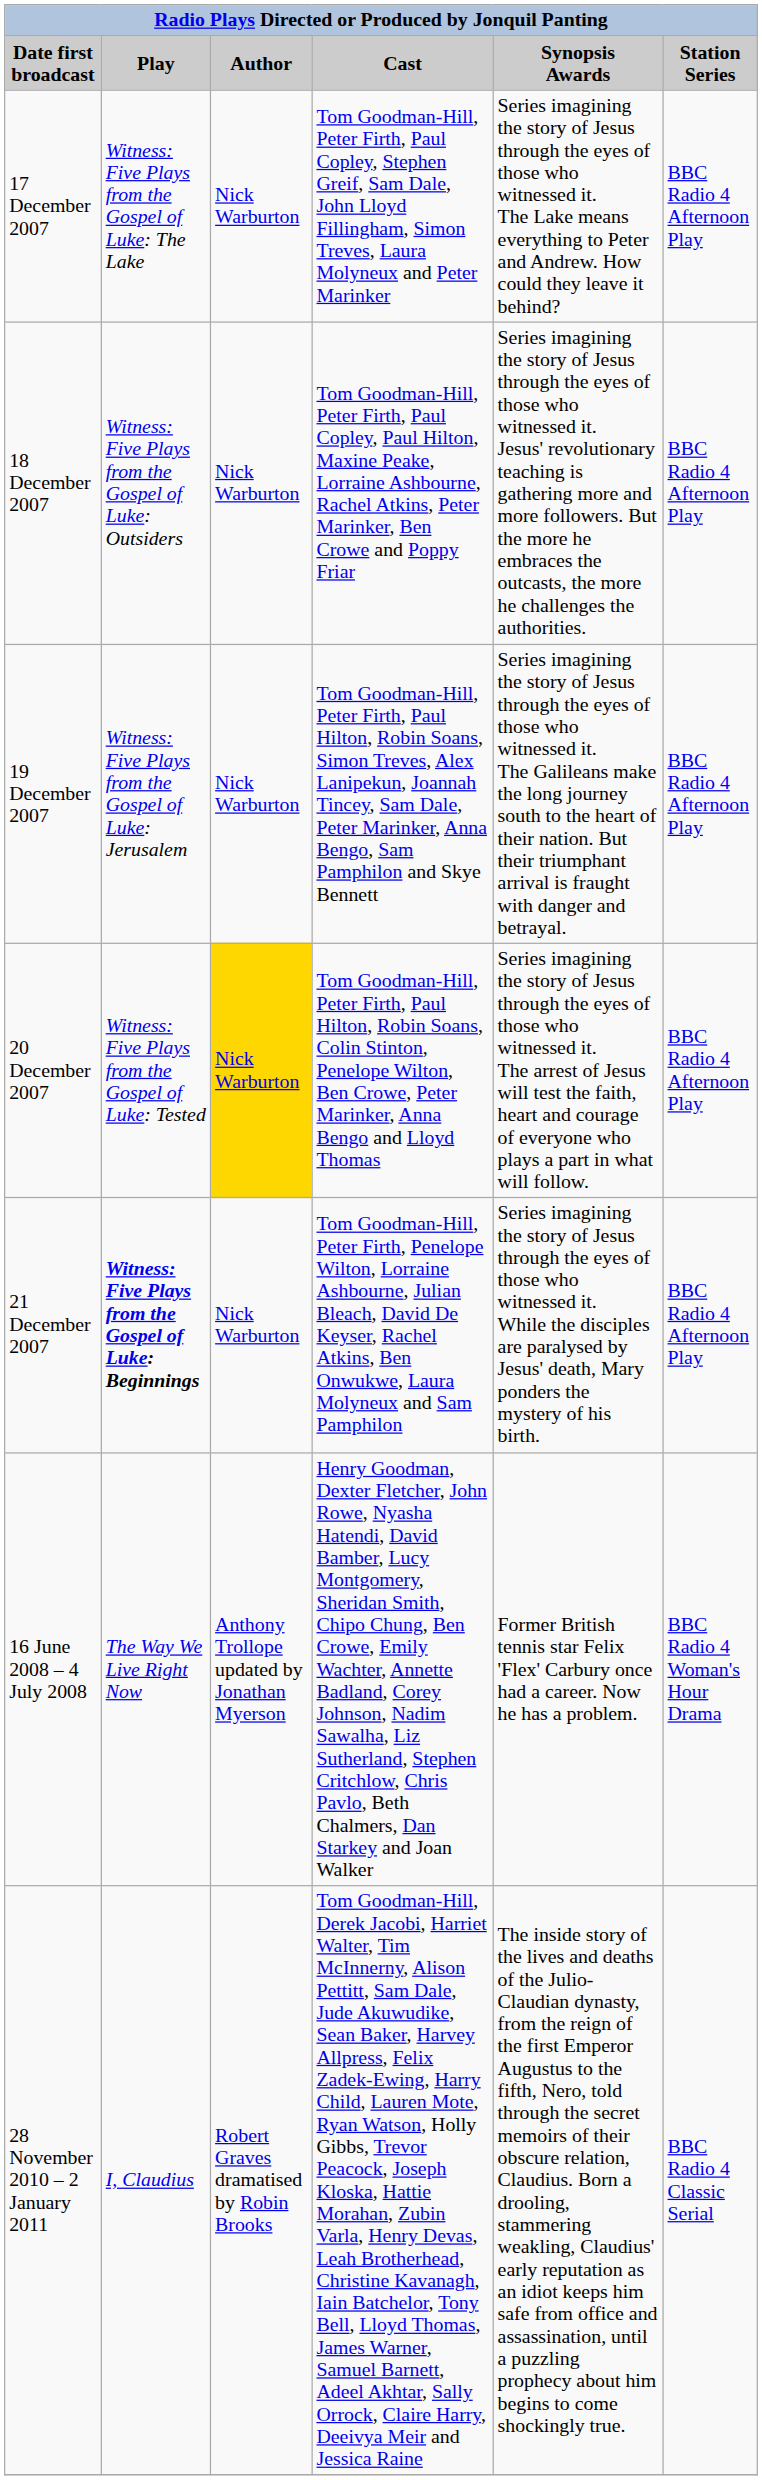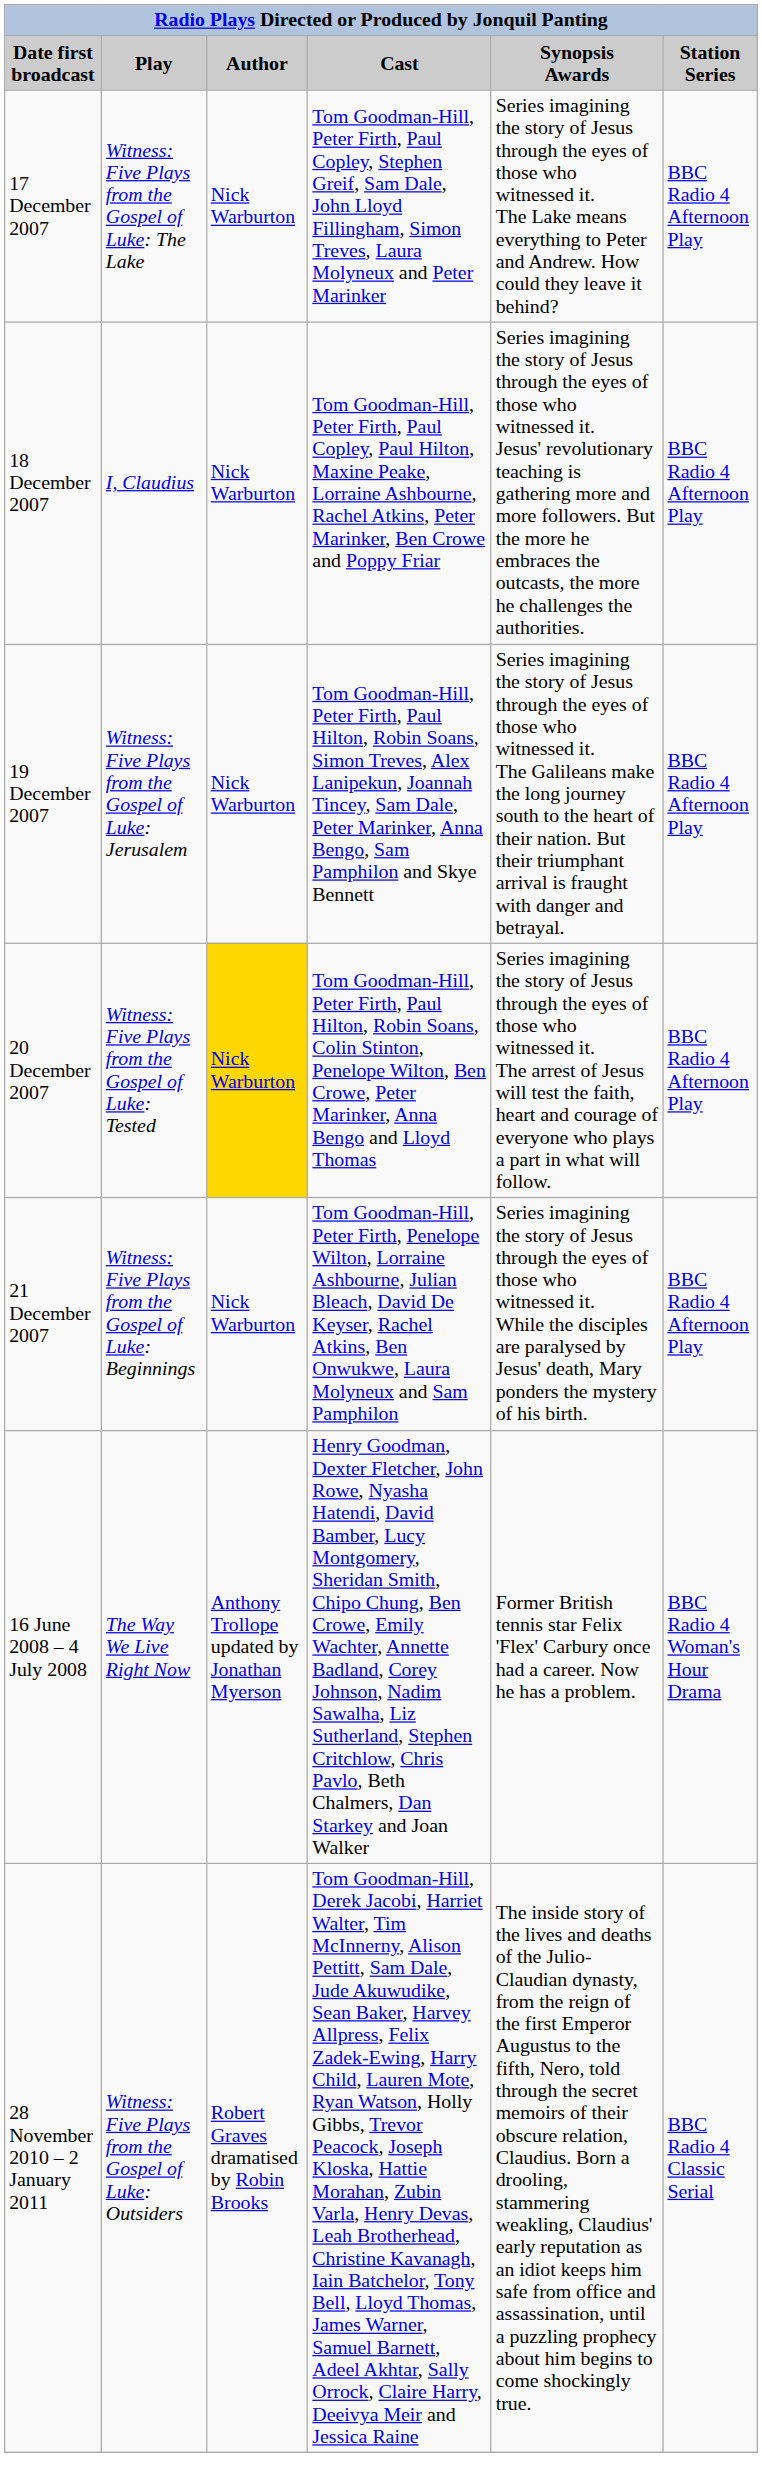18 December 2007 | Play: Witness: Five Plays from the Gospel of Luke: Outsiders -> I, Claudius
21 December 2007 | Play: bold -> normal
28 November 2010 – 2 January 2011 | Play: I, Claudius -> Witness: Five Plays from the Gospel of Luke: Outsiders
